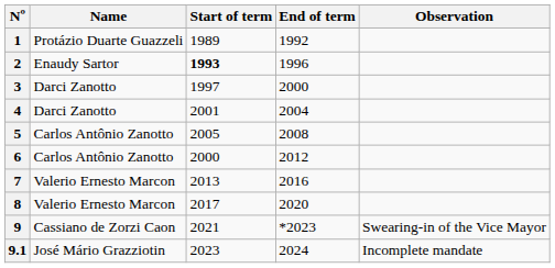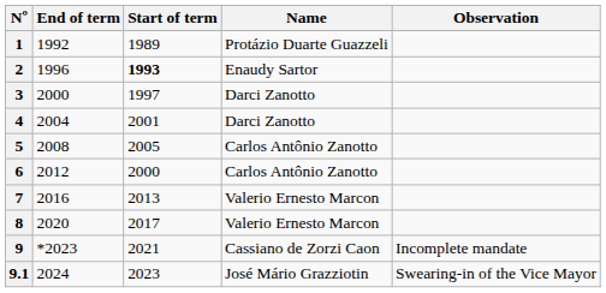columns swapped: Name <-> End of term
9 | Observation: Swearing-in of the Vice Mayor -> Incomplete mandate
9.1 | Observation: Incomplete mandate -> Swearing-in of the Vice Mayor
